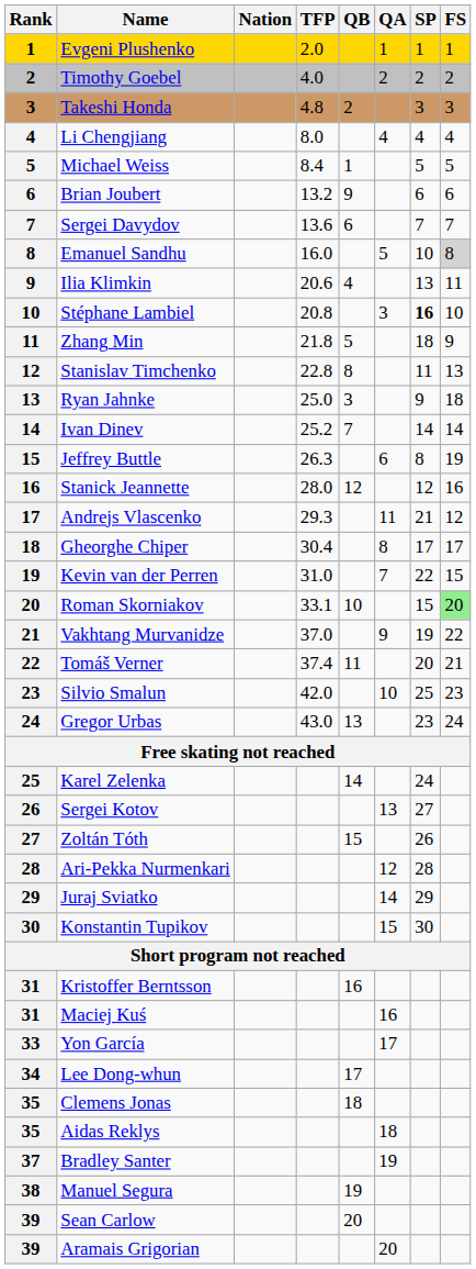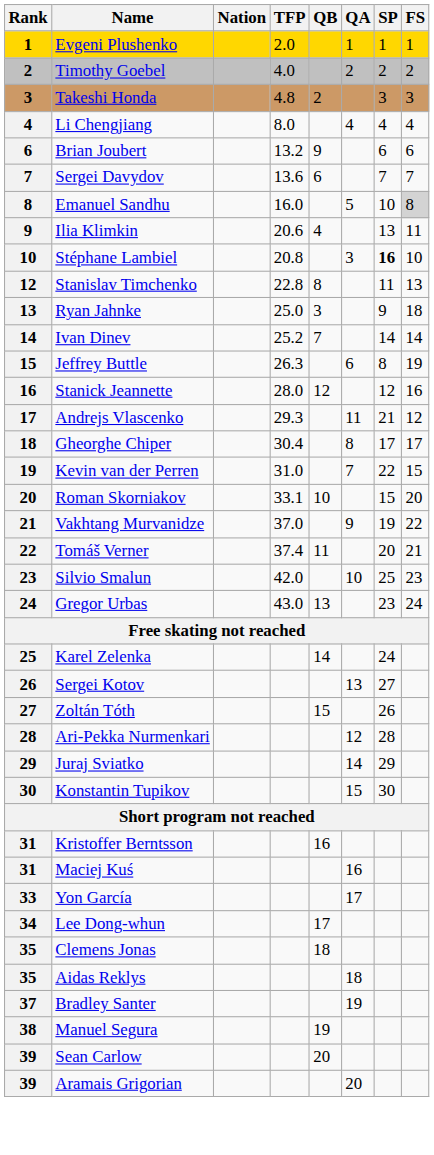- row: 5 | Michael Weiss | 8.4 | 1 | 5 | 5
- row: 11 | Zhang Min | 21.8 | 5 | 18 | 9
Roman Skorniakov | FS: lightgreen background -> no background
